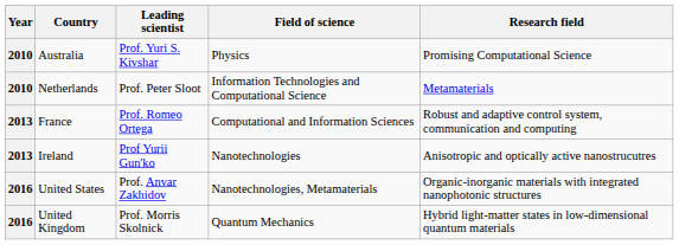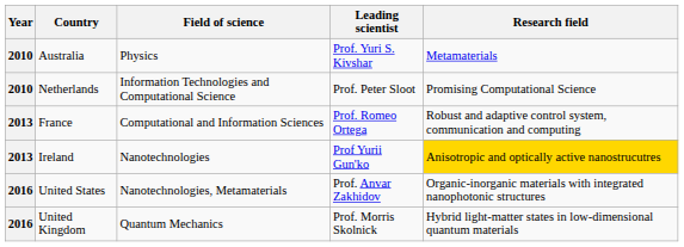columns swapped: Leading scientist <-> Field of science
Australia | Research field: Promising Computational Science -> Metamaterials
Netherlands | Research field: Metamaterials -> Promising Computational Science
Ireland | Research field: no background -> gold background
